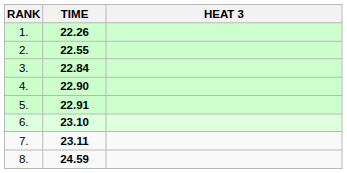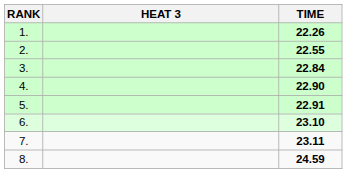columns swapped: HEAT 3 <-> TIME
